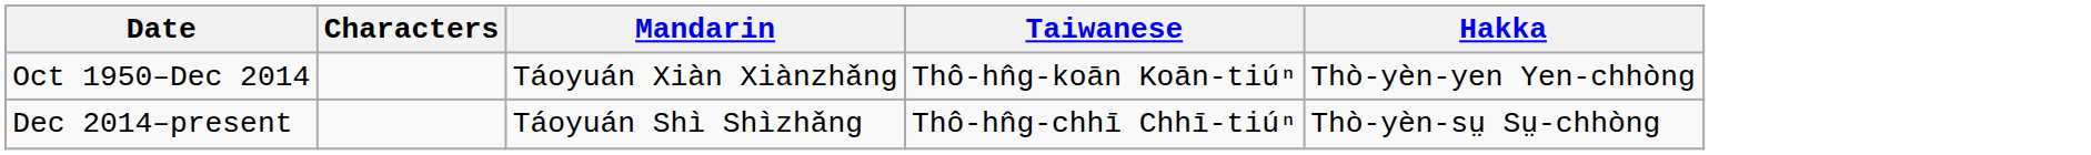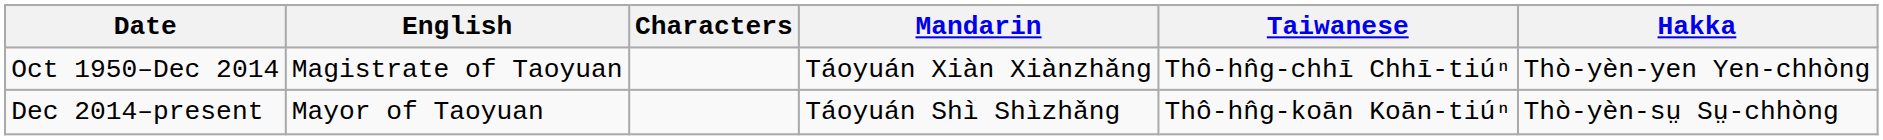+ column: English | Magistrate of Taoyuan | Mayor of Taoyuan
Oct 1950–Dec 2014 | Taiwanese: Thô-hn̂g-koān Koān-tiúⁿ -> Thô-hn̂g-chhī Chhī-tiúⁿ
Dec 2014–present | Taiwanese: Thô-hn̂g-chhī Chhī-tiúⁿ -> Thô-hn̂g-koān Koān-tiúⁿ
